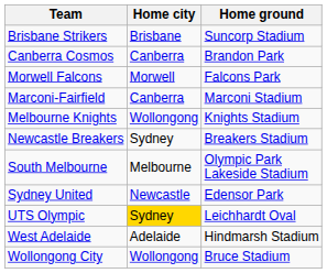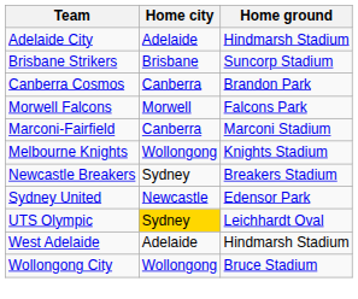+ row: Adelaide City | Adelaide | Hindmarsh Stadium
- row: South Melbourne | Melbourne | Olympic Park Lakeside Stadium
